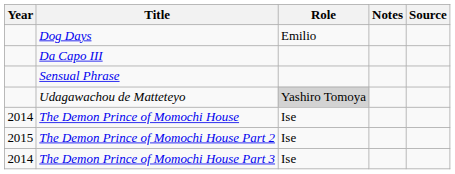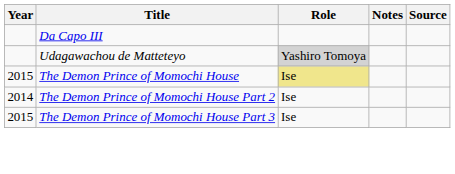- row: Dog Days | Emilio
- row: Sensual Phrase
The Demon Prince of Momochi House | Year: 2014 -> 2015
The Demon Prince of Momochi House | Role: no background -> khaki background
The Demon Prince of Momochi House Part 2 | Year: 2015 -> 2014
The Demon Prince of Momochi House Part 3 | Year: 2014 -> 2015
